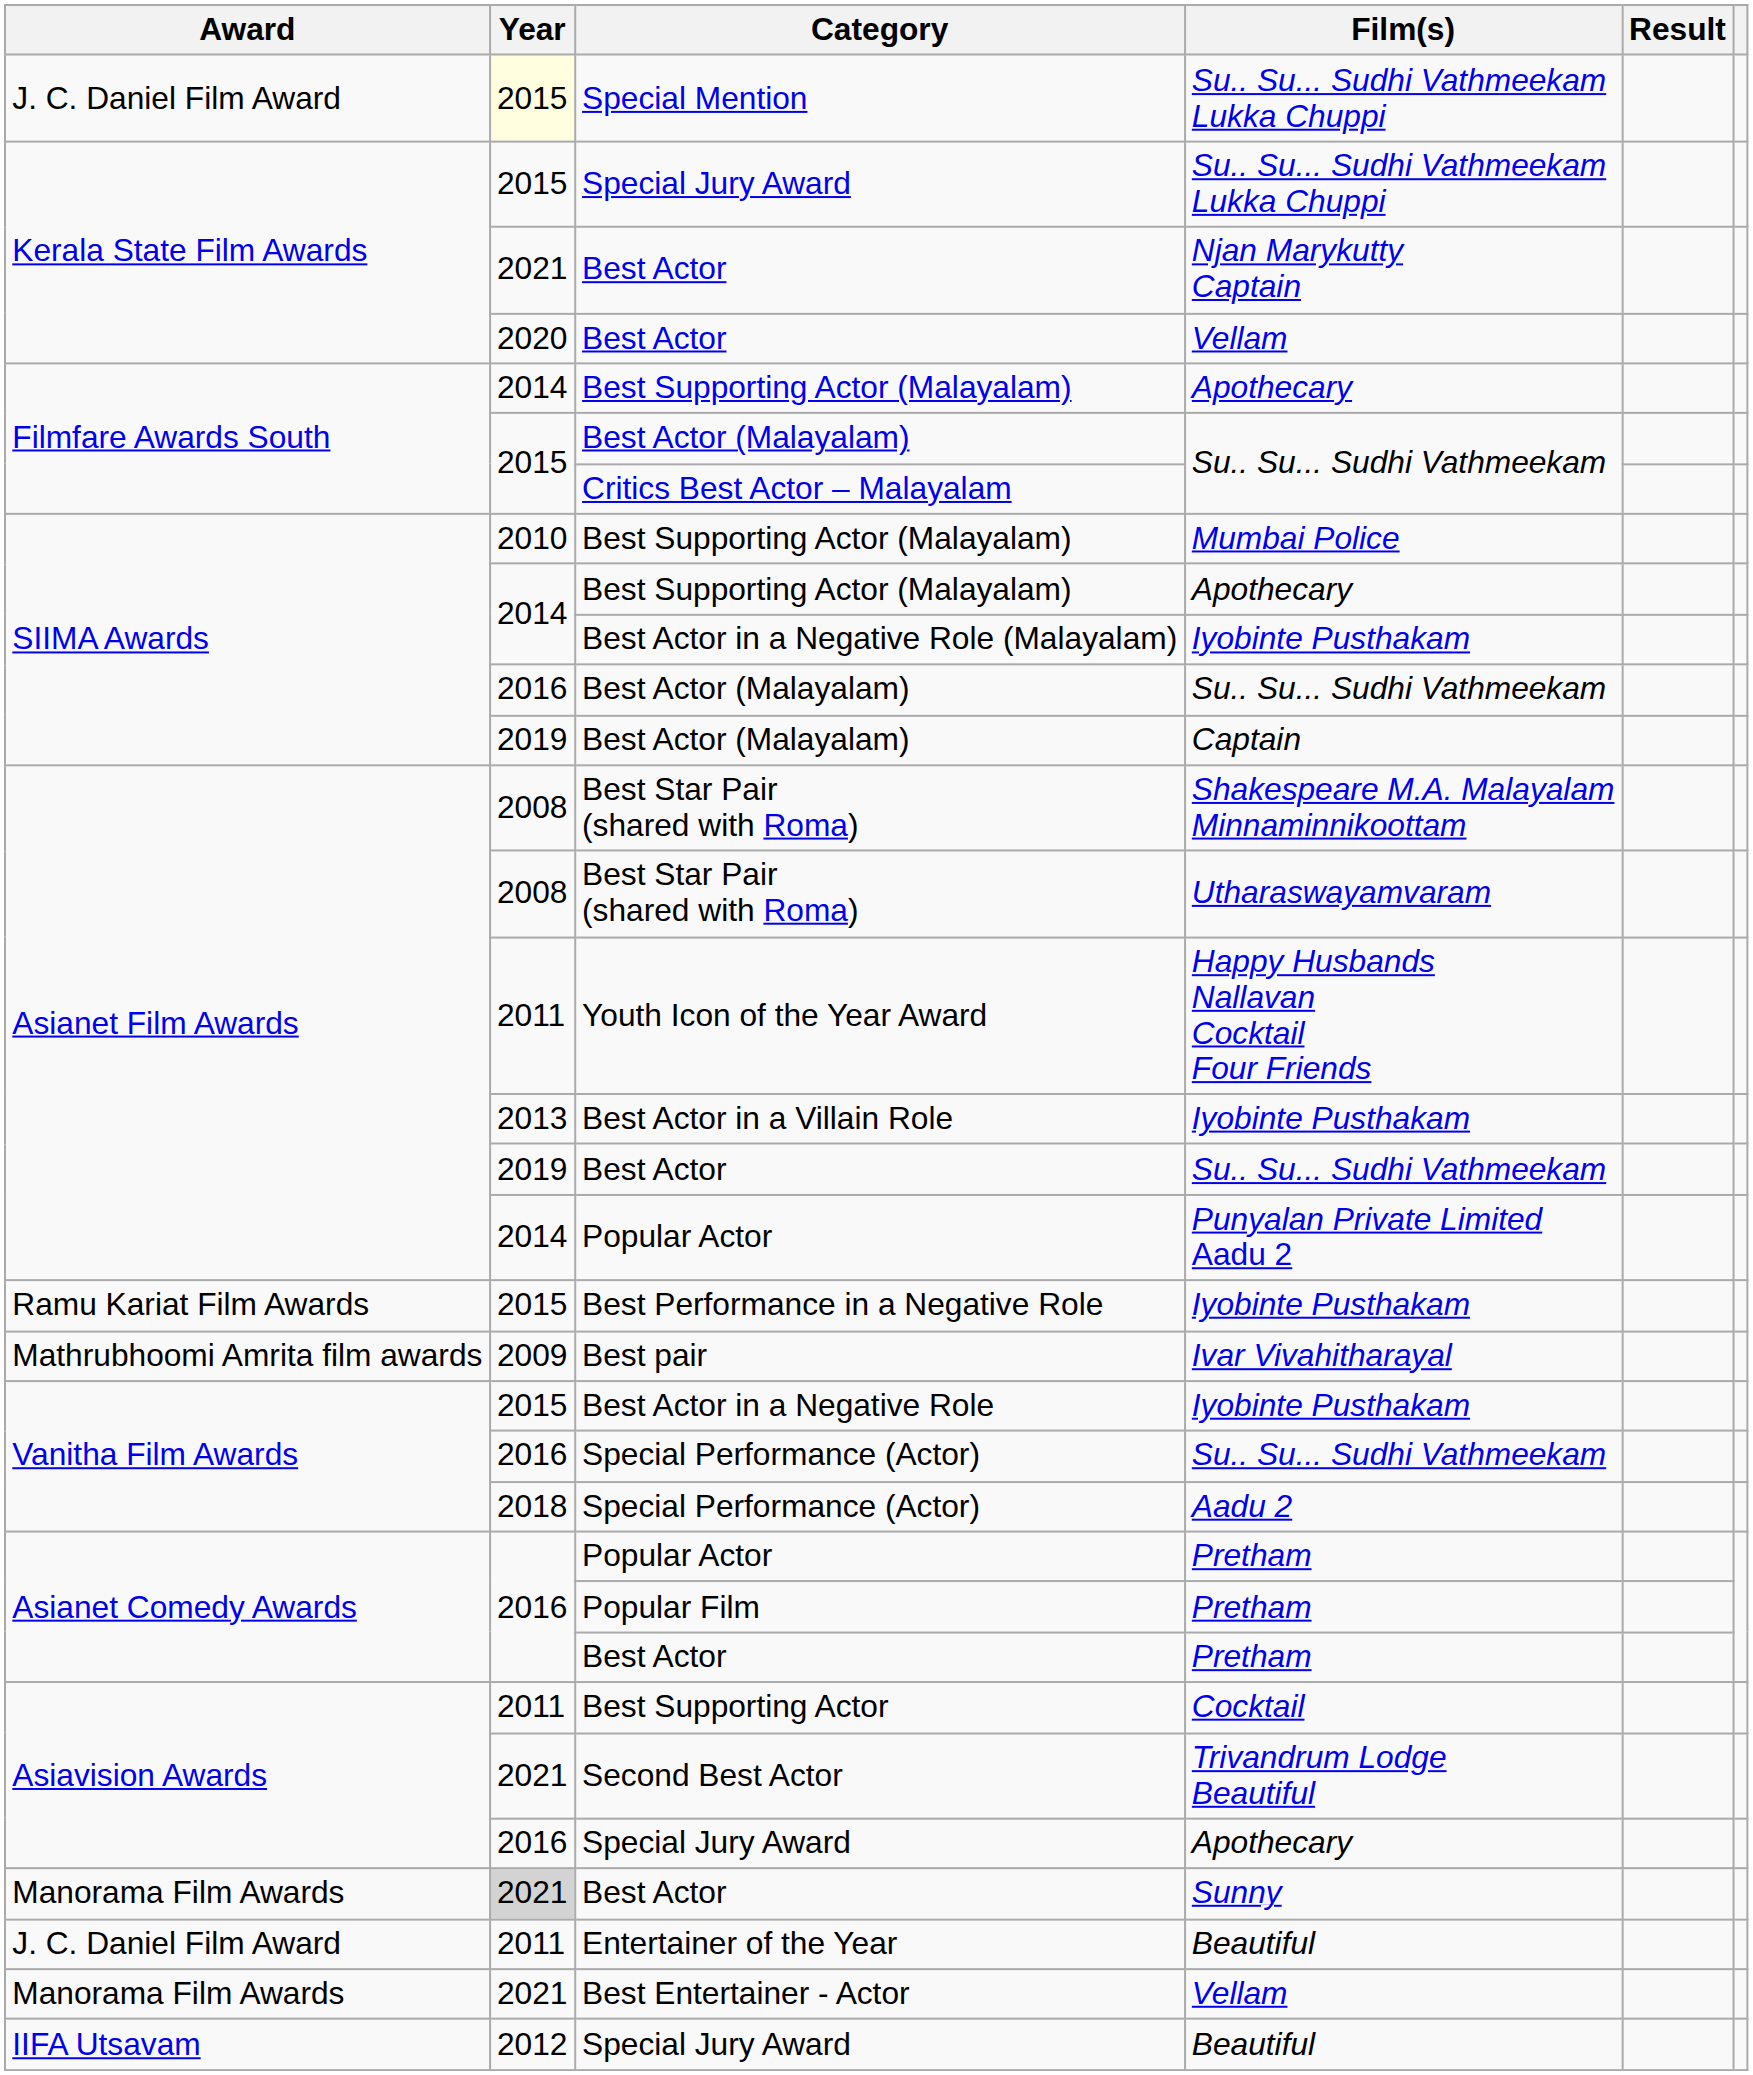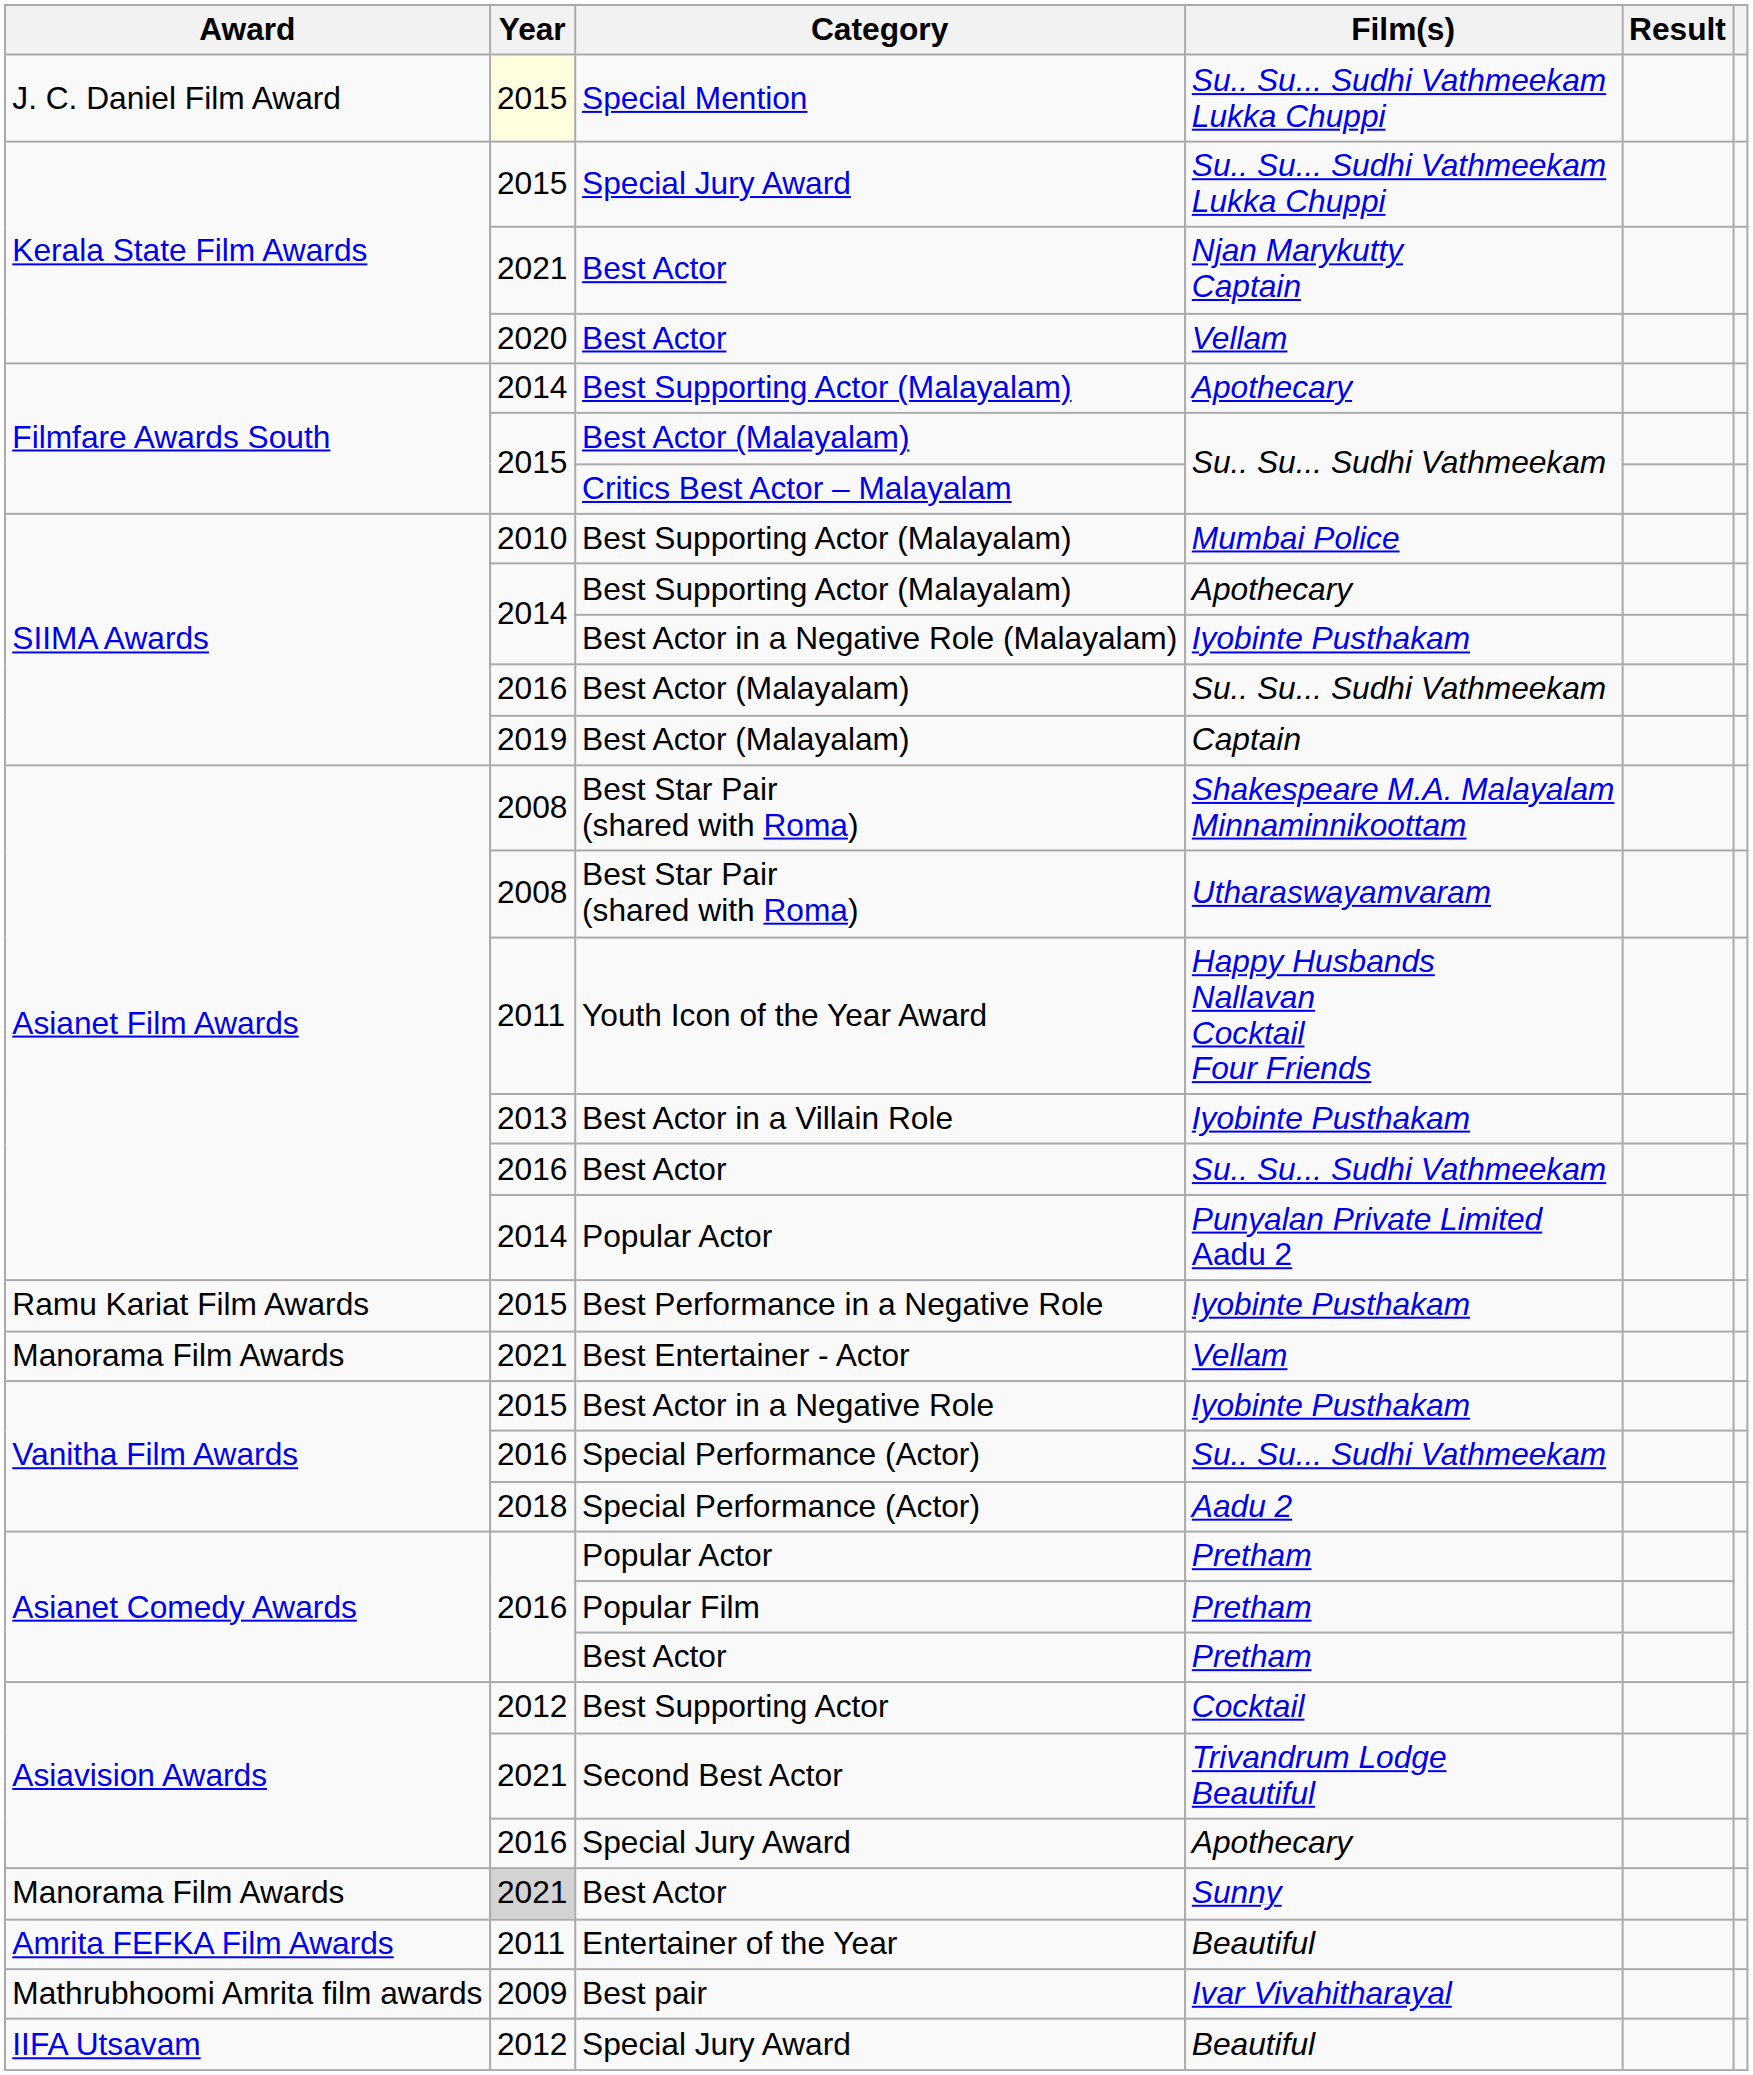Best Actor / Su.. Su... Sudhi Vathmeekam | Year: 2019 -> 2016
rows swapped: Best Entertainer - Actor <-> Best pair
Best Supporting Actor | Year: 2011 -> 2012
Entertainer of the Year | Award: J. C. Daniel Film Award -> Amrita FEFKA Film Awards
